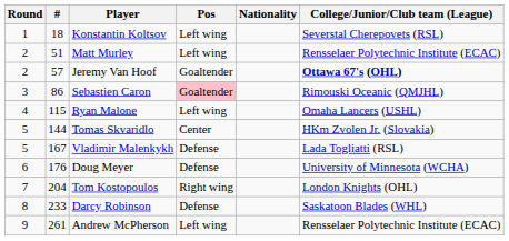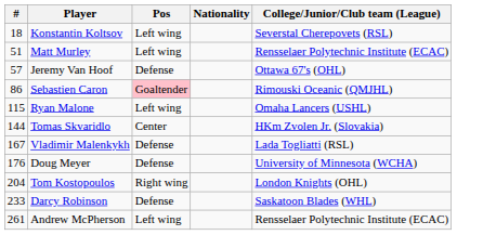- column: Round | 1 | 2 | 2 | 3 | 4 | 5 | 5 | 6 | 7 | 8 | 9
Jeremy Van Hoof | Pos: Goaltender -> Defense
Jeremy Van Hoof | College/Junior/Club team (League): bold -> normal
